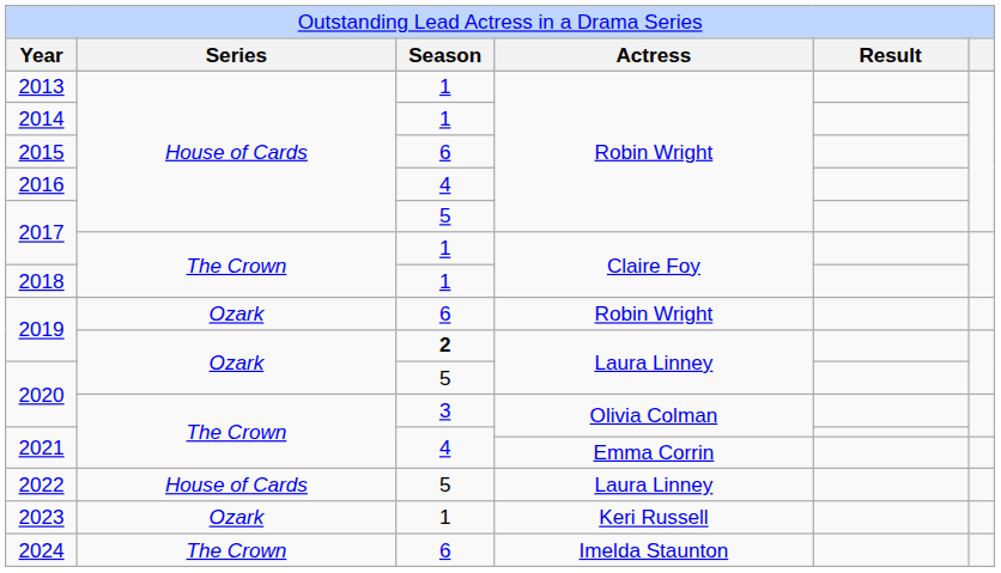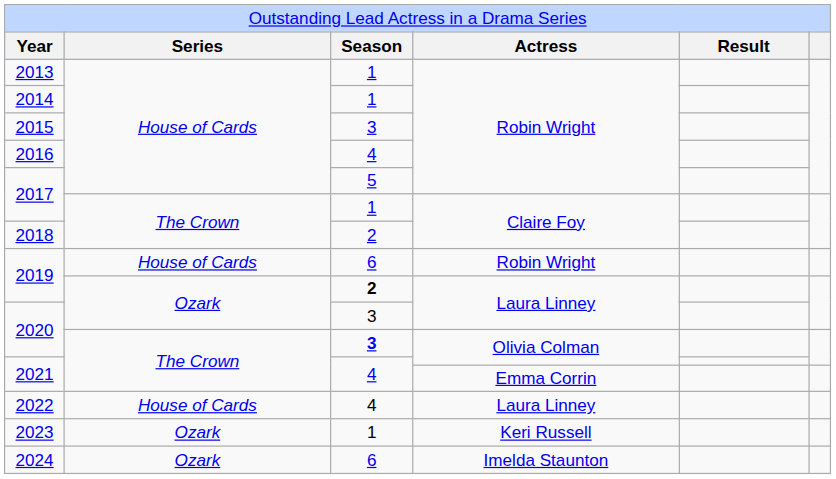2015 | column 3: 6 -> 3
2018 | column 3: 1 -> 2
2019 / Robin Wright | column 2: Ozark -> House of Cards
2020 / Laura Linney | column 3: 5 -> 3
2020 / Olivia Colman | column 3: normal -> bold
2022 | column 3: 5 -> 4
2024 | column 2: The Crown -> Ozark
